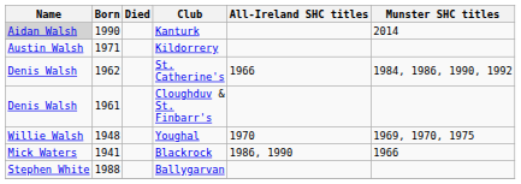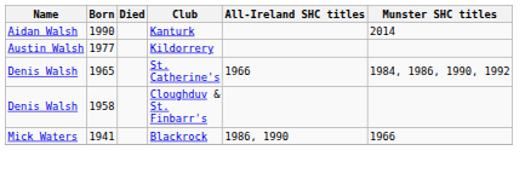Kanturk | Name: lightgrey background -> no background
Kildorrery | Born: 1971 -> 1977
St. Catherine's | Born: 1962 -> 1965
Cloughduv & St. Finbarr's | Born: 1961 -> 1958
- row: Willie Walsh | 1948 | Youghal | 1970 | 1969, 1970, 1975
- row: Stephen White | 1988 | Ballygarvan
